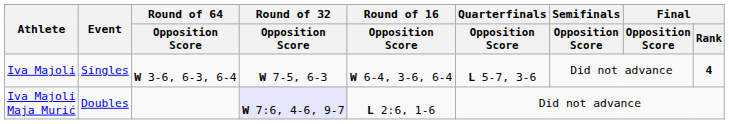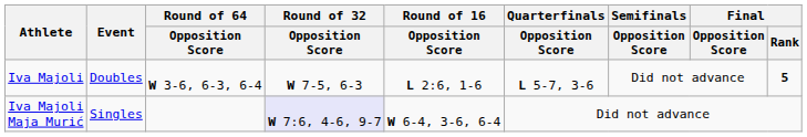Iva Majoli | Event: Singles -> Doubles
Iva Majoli | Round of 16 / Opposition Score: W 6-4, 3-6, 6-4 -> L 2:6, 1-6
Iva Majoli | Final / Rank: 4 -> 5
Iva Majoli Maja Murić | Event: Doubles -> Singles
Iva Majoli Maja Murić | Round of 16 / Opposition Score: L 2:6, 1-6 -> W 6-4, 3-6, 6-4
